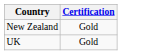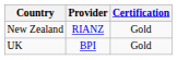+ column: Provider | RIANZ | BPI
